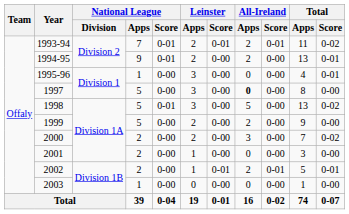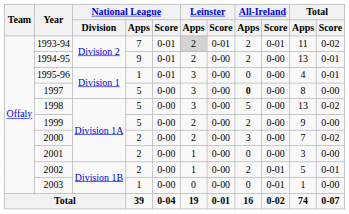1993-94 | Leinster / Apps: no background -> lightgrey background
1995-96 | National League / Score: 0-00 -> 0-01
1998 | National League / Score: 0-01 -> 0-00
2002 | Leinster / Score: 0-01 -> 0-00
2003 | All-Ireland / Score: 0-00 -> 0-01
